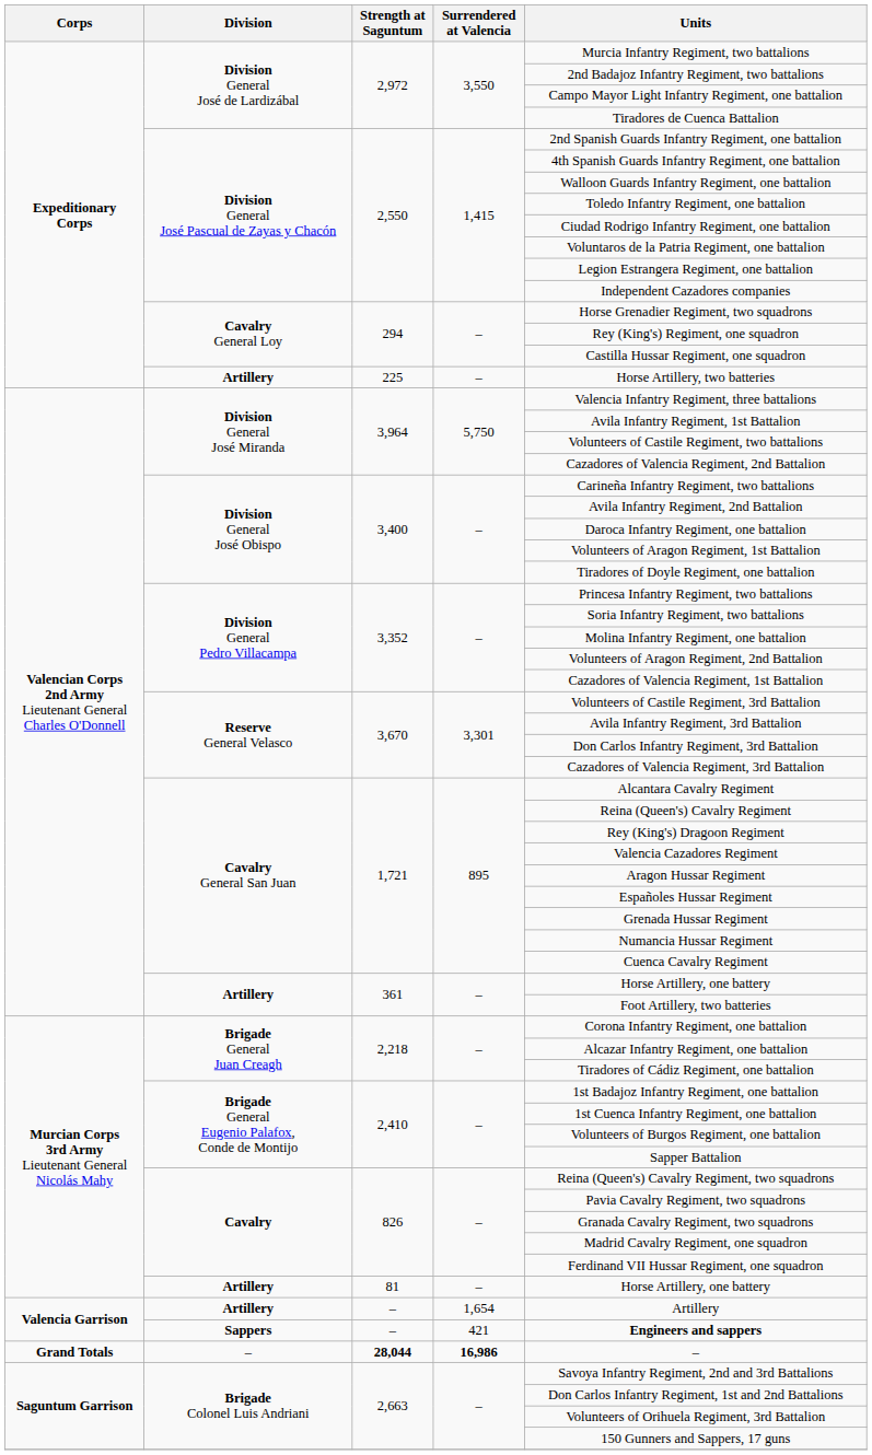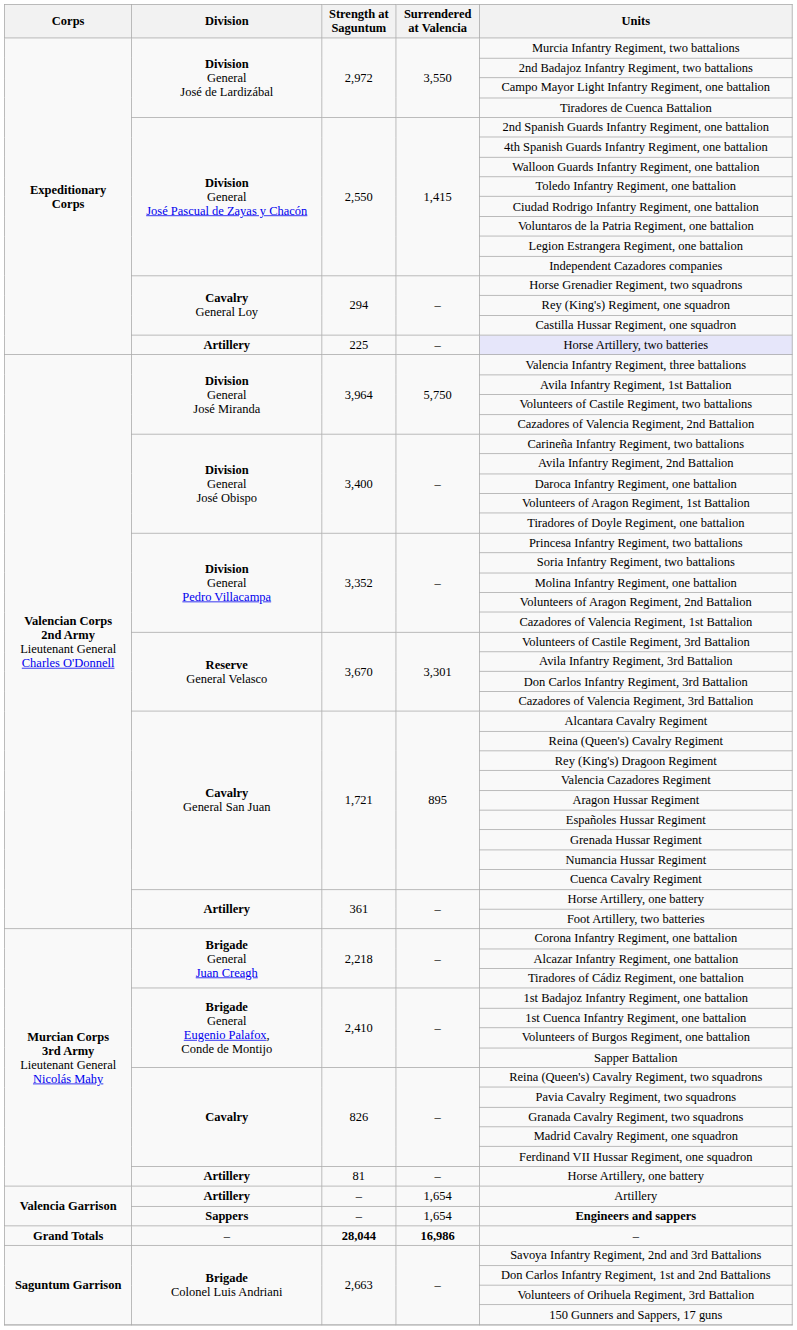225 | Units: no background -> lavender background
Sappers / – | Surrendered at Valencia: 421 -> 1,654
